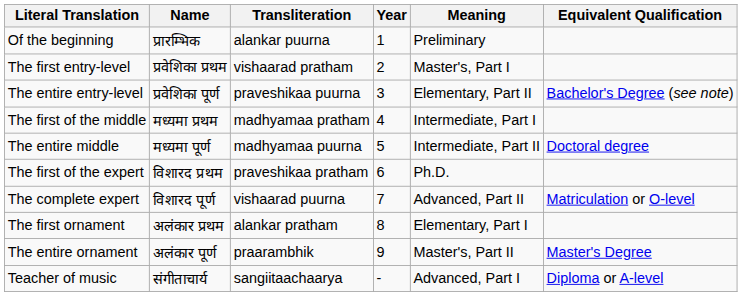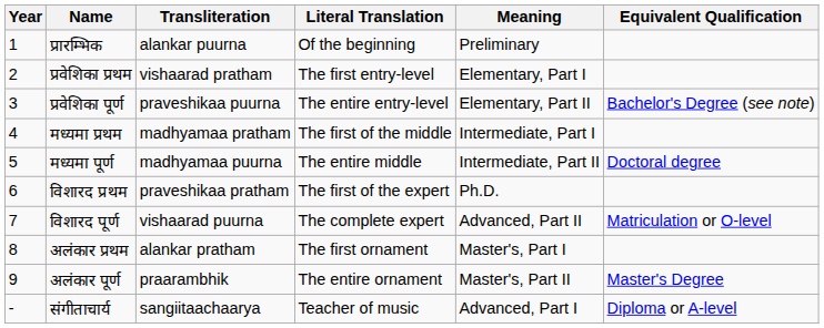columns swapped: Year <-> Literal Translation
प्रवेशिका प्रथम | Meaning: Master's, Part I -> Elementary, Part I
अलंकार प्रथम | Meaning: Elementary, Part I -> Master's, Part I
